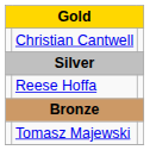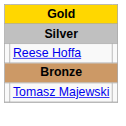- row: Christian Cantwell
